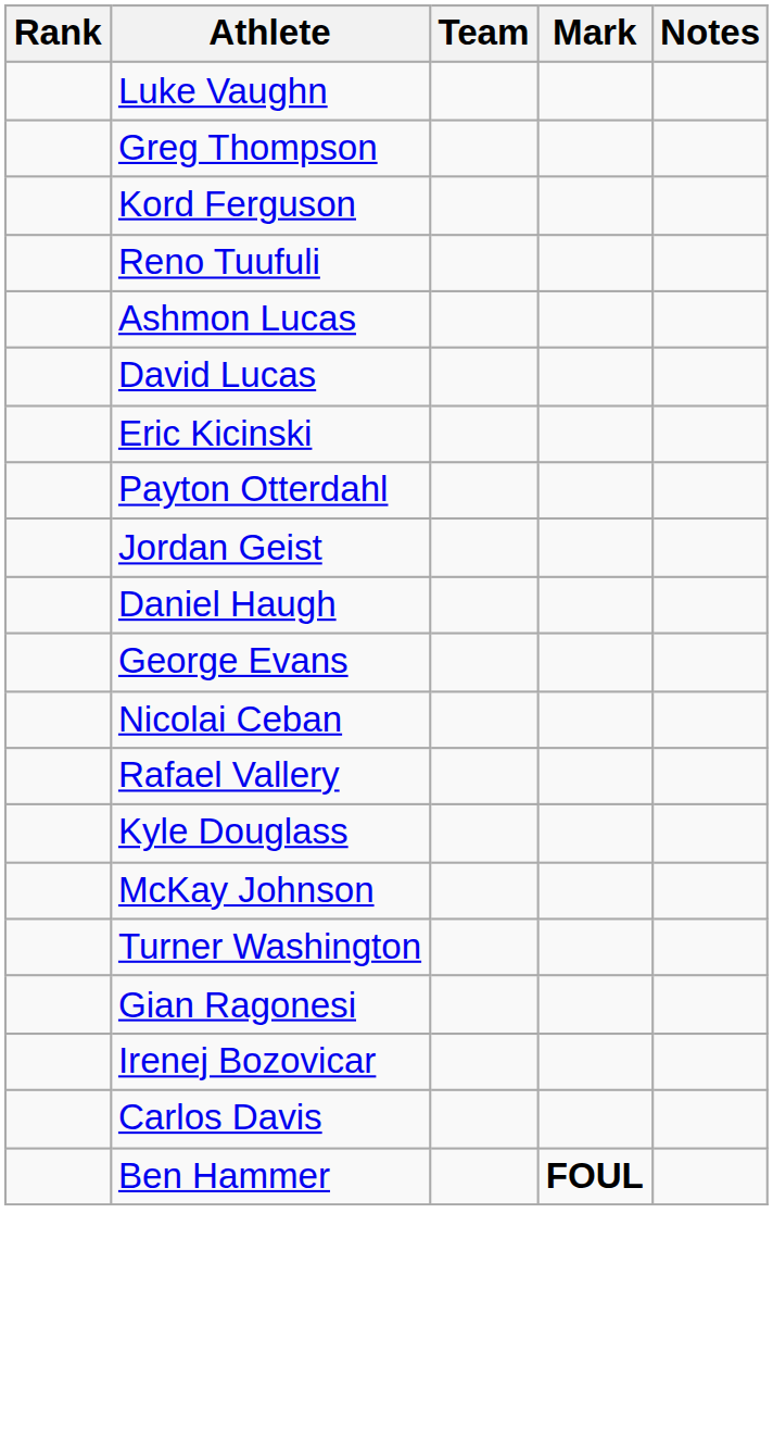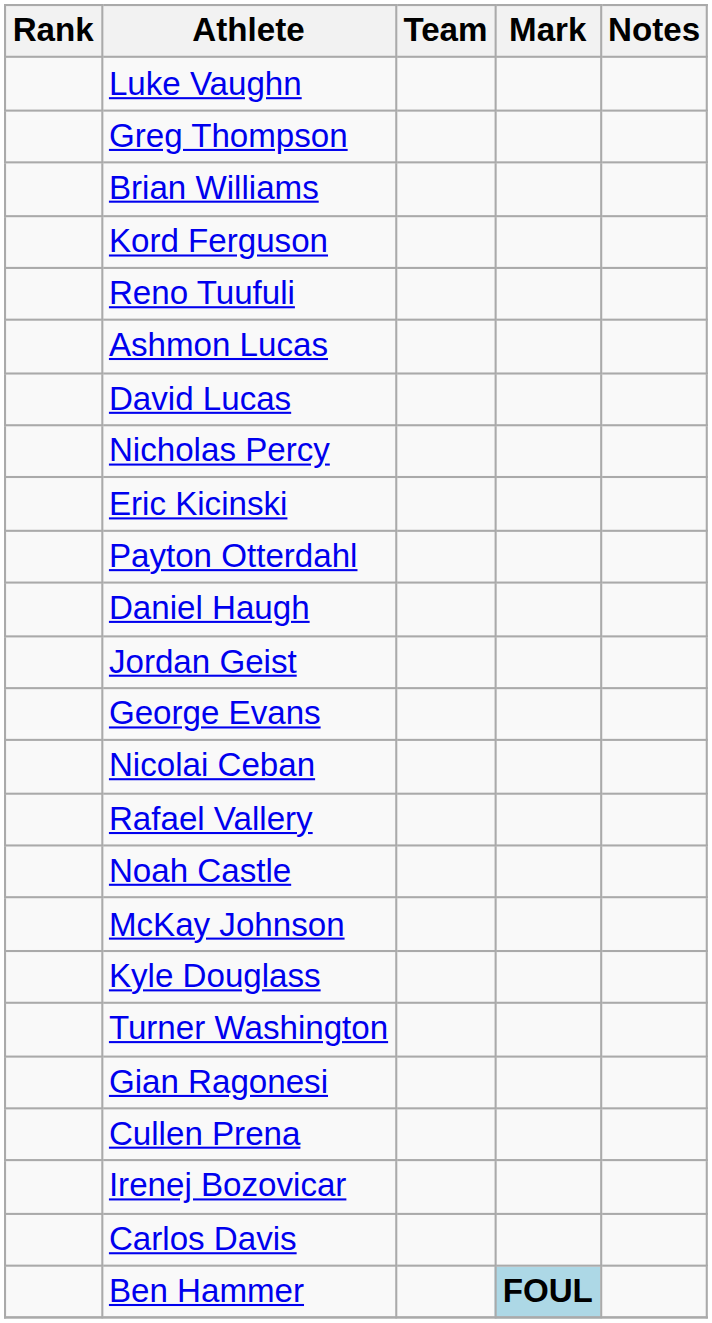+ row: Brian Williams
+ row: Nicholas Percy
rows swapped: Daniel Haugh <-> Jordan Geist
+ row: Noah Castle
rows swapped: Kyle Douglass <-> McKay Johnson
+ row: Cullen Prena
Ben Hammer | Mark: no background -> lightblue background
